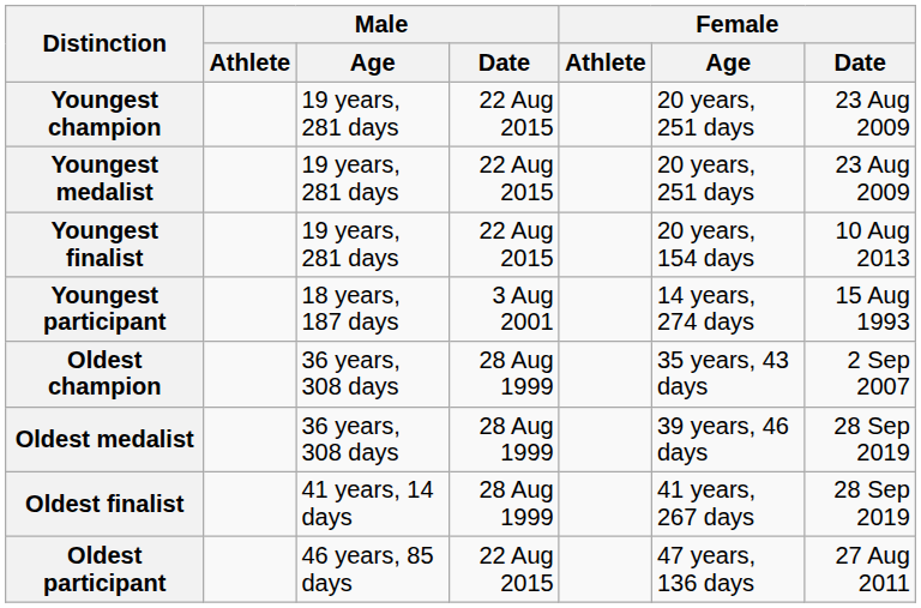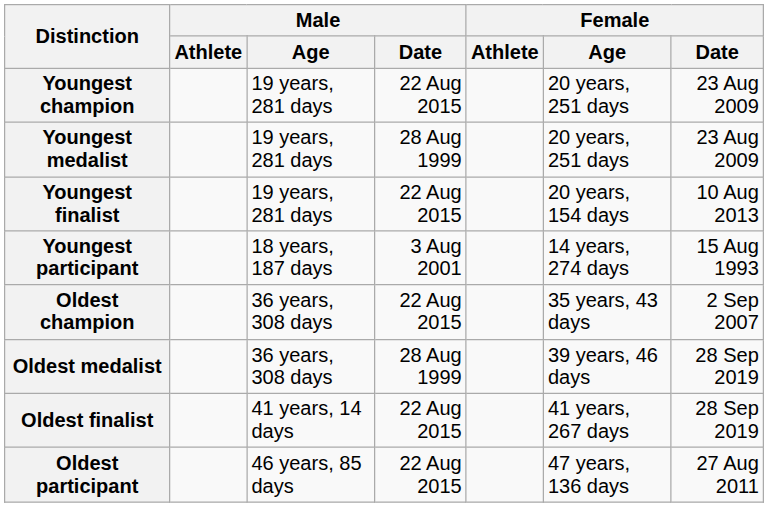Youngest medalist | Male / Date: 22 Aug 2015 -> 28 Aug 1999
Oldest champion | Male / Date: 28 Aug 1999 -> 22 Aug 2015
Oldest finalist | Male / Date: 28 Aug 1999 -> 22 Aug 2015
